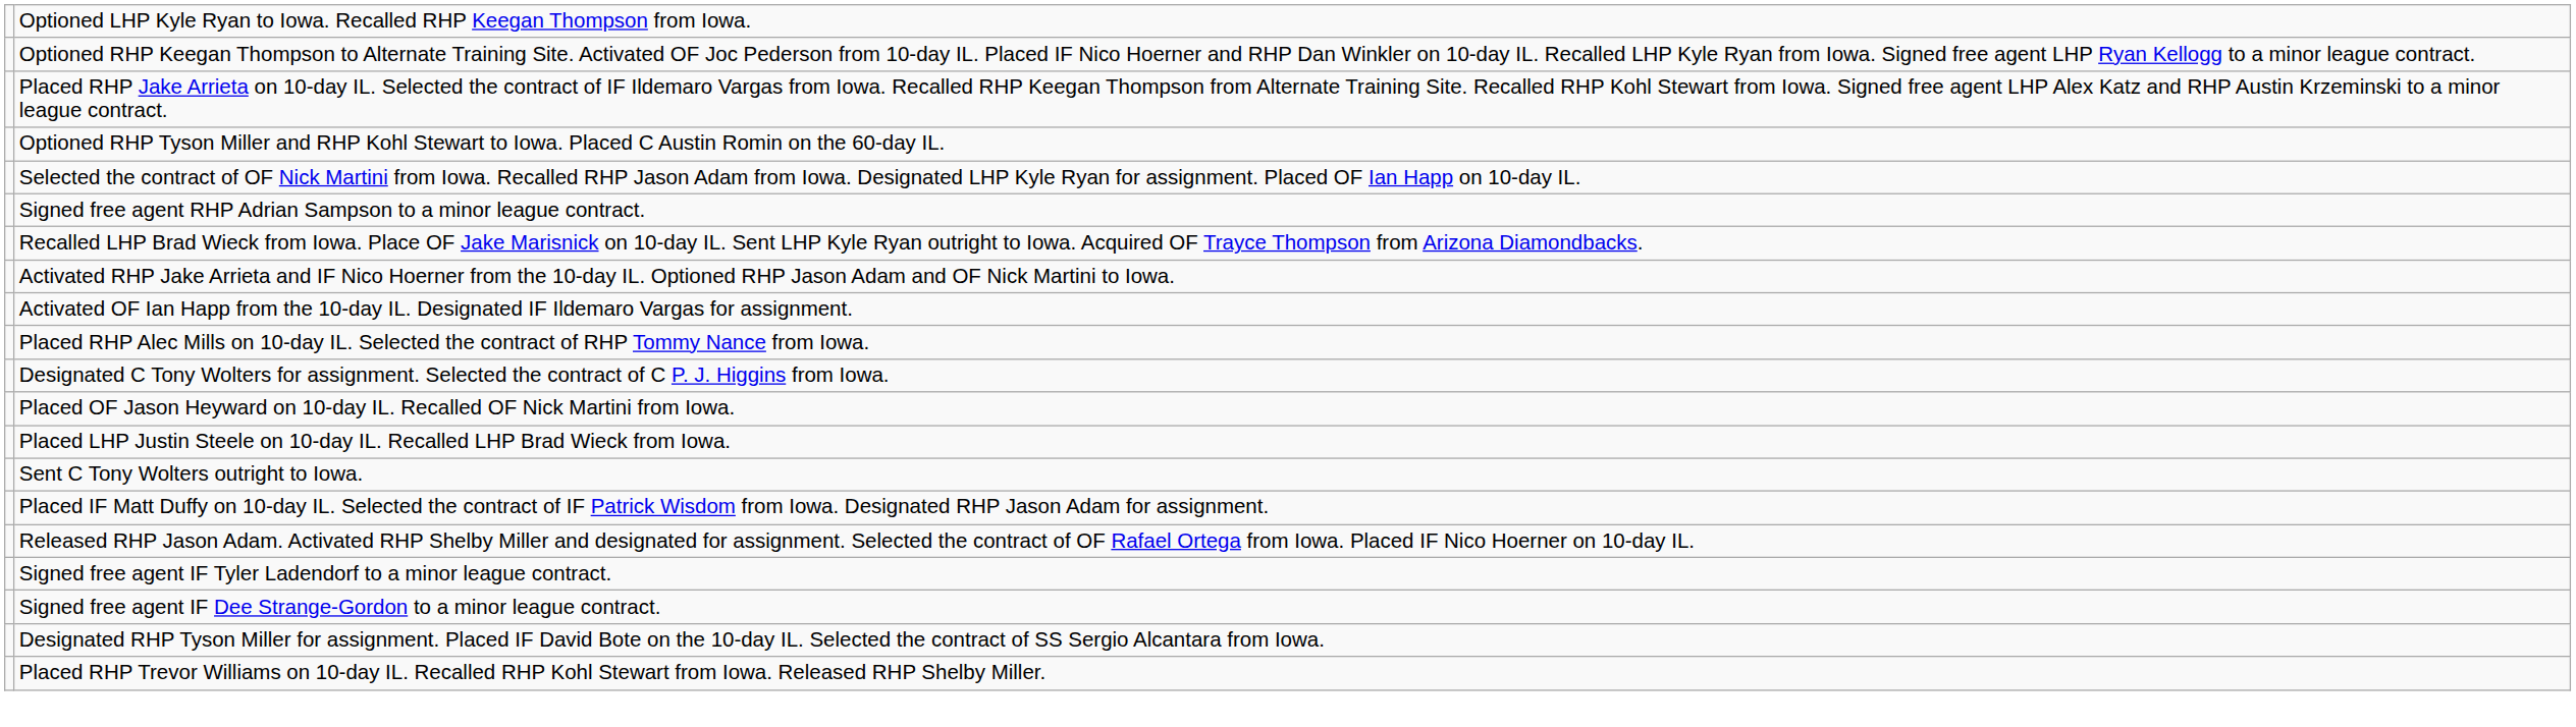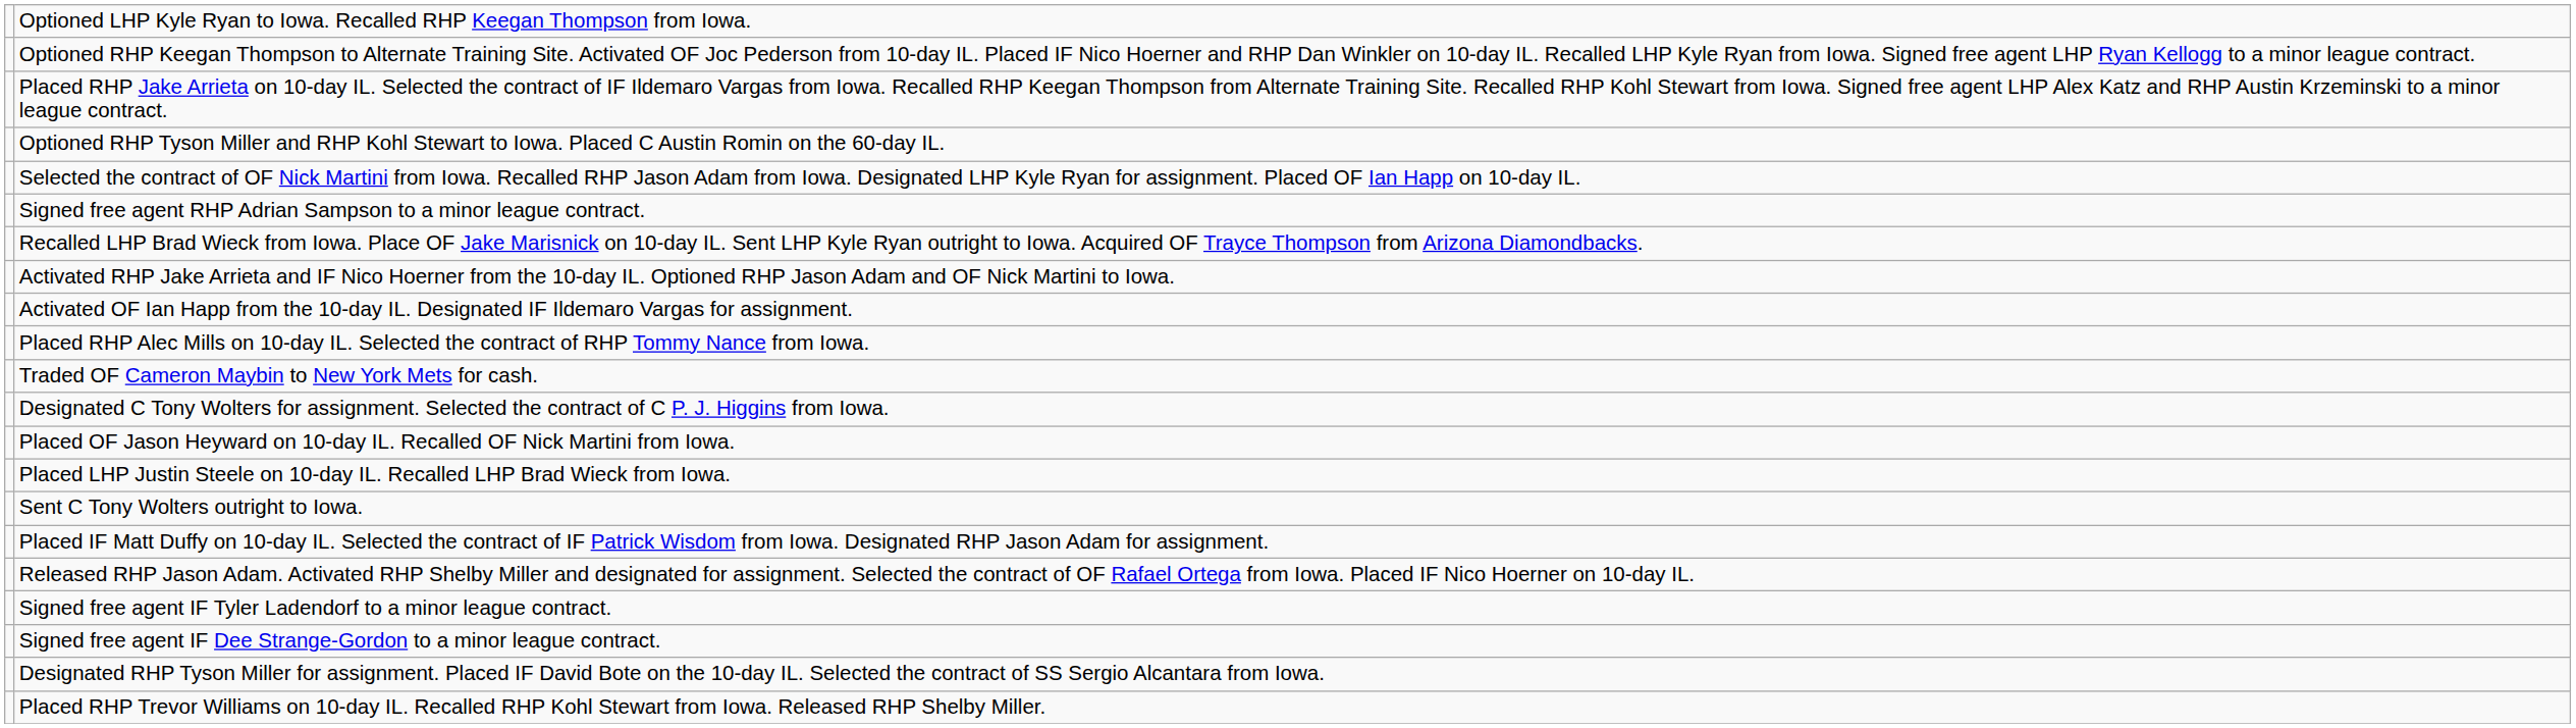+ row: Traded OF Cameron Maybin to New York Mets for cash.
